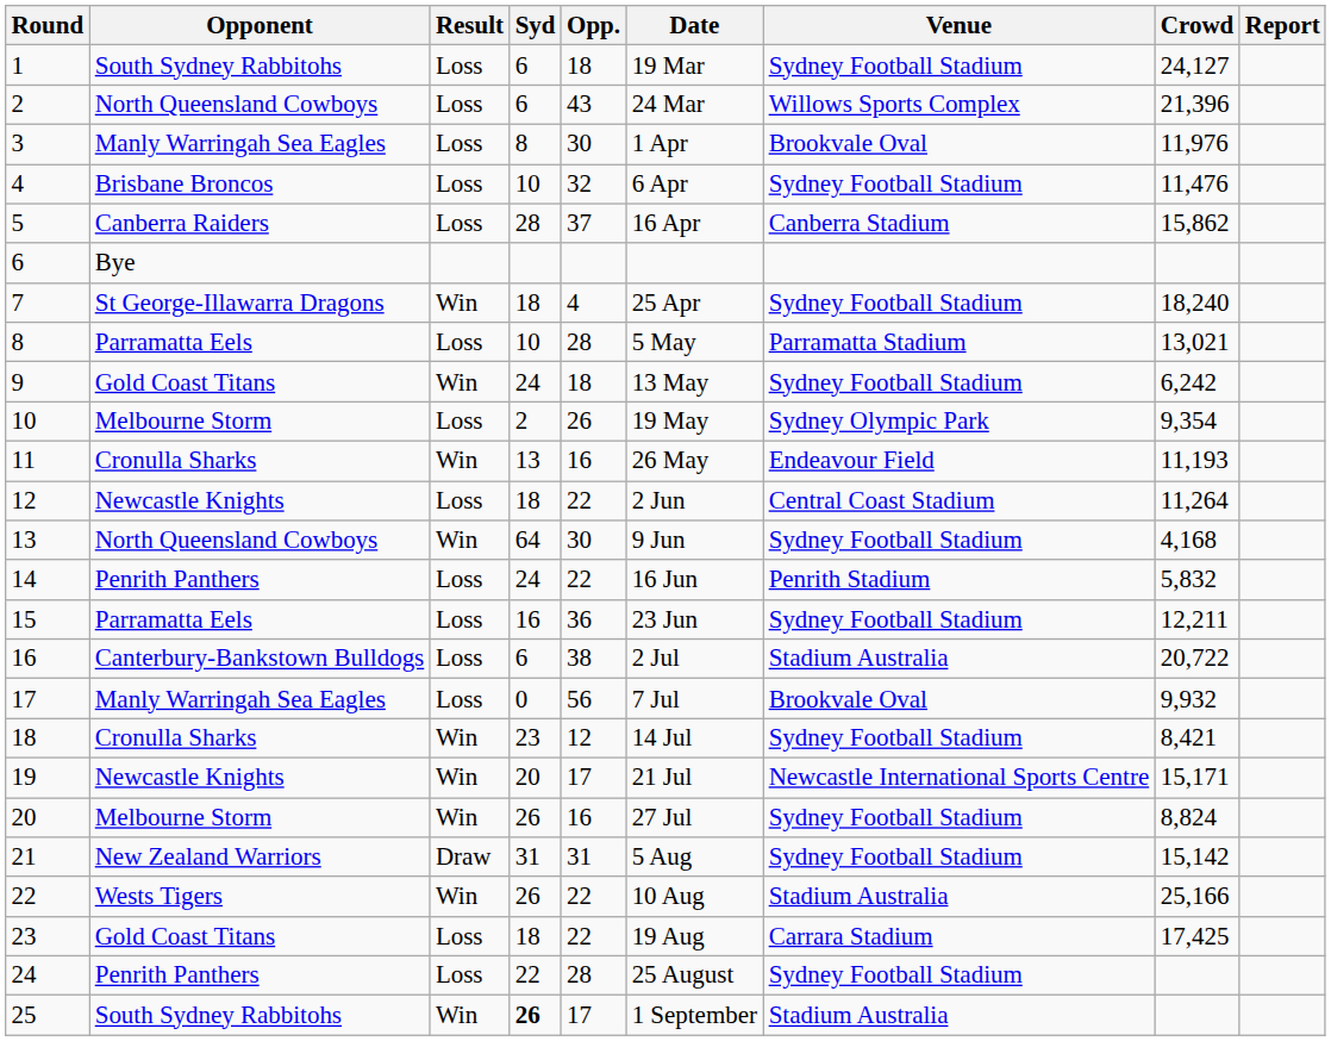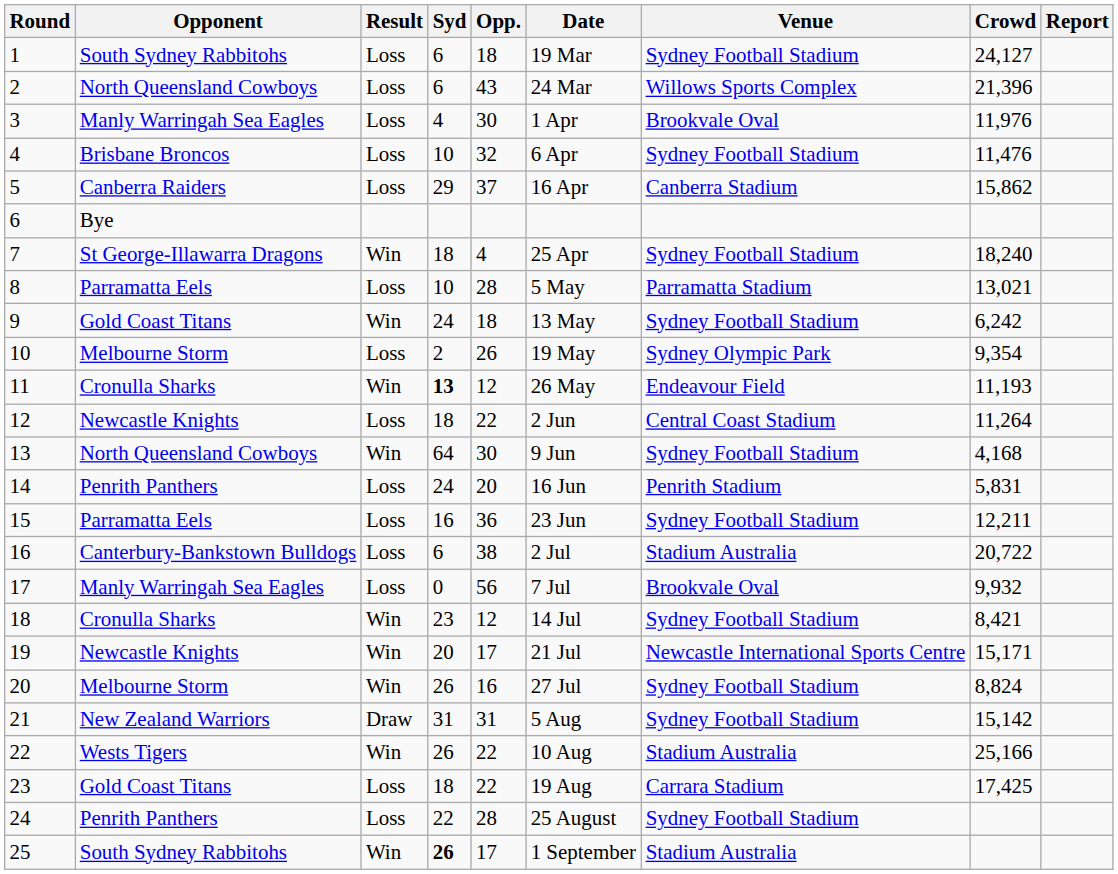3 | Syd: 8 -> 4
5 | Syd: 28 -> 29
11 | Syd: normal -> bold
11 | Opp.: 16 -> 12
14 | Opp.: 22 -> 20
14 | Crowd: 5,832 -> 5,831
